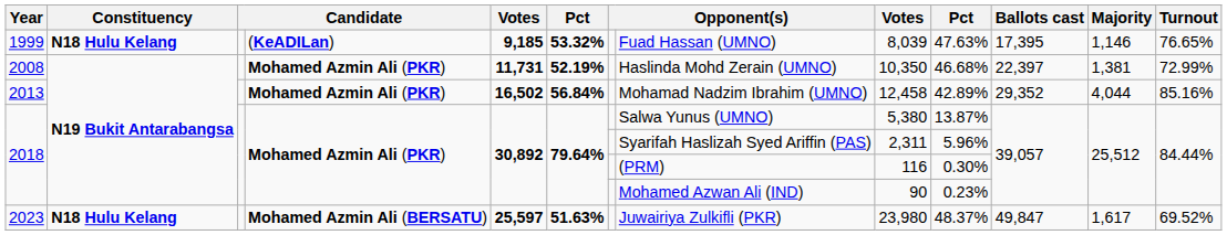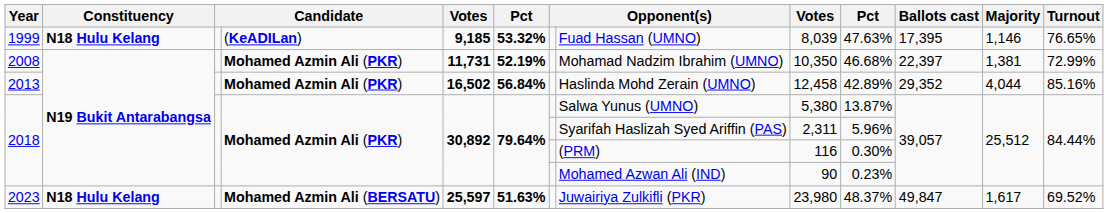2008 | column 8: Haslinda Mohd Zerain (UMNO) -> Mohamad Nadzim Ibrahim (UMNO)
2013 | column 8: Mohamad Nadzim Ibrahim (UMNO) -> Haslinda Mohd Zerain (UMNO)
